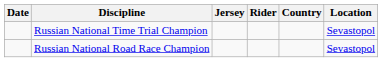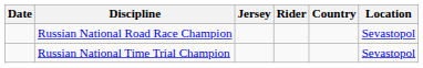rows swapped: Russian National Time Trial Champion <-> Russian National Road Race Champion
